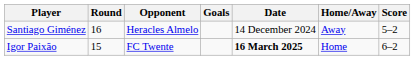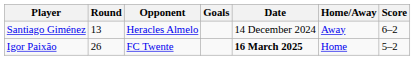Santiago Giménez | Round: 16 -> 13
Santiago Giménez | Score: 5–2 -> 6–2
Igor Paixão | Round: 15 -> 26
Igor Paixão | Score: 6–2 -> 5–2
